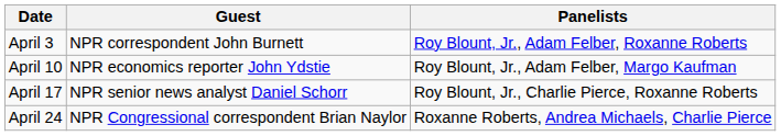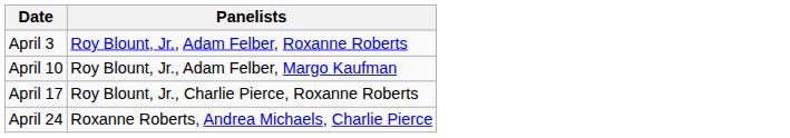- column: Guest | NPR correspondent John Burnett | NPR economics reporter John Ydstie | NPR senior news analyst Daniel Schorr | NPR Congressional correspondent Brian Naylor
